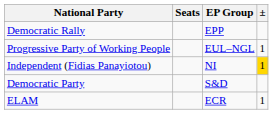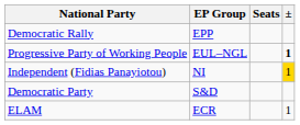columns swapped: EP Group <-> Seats
Progressive Party of Working People | ±: normal -> bold
